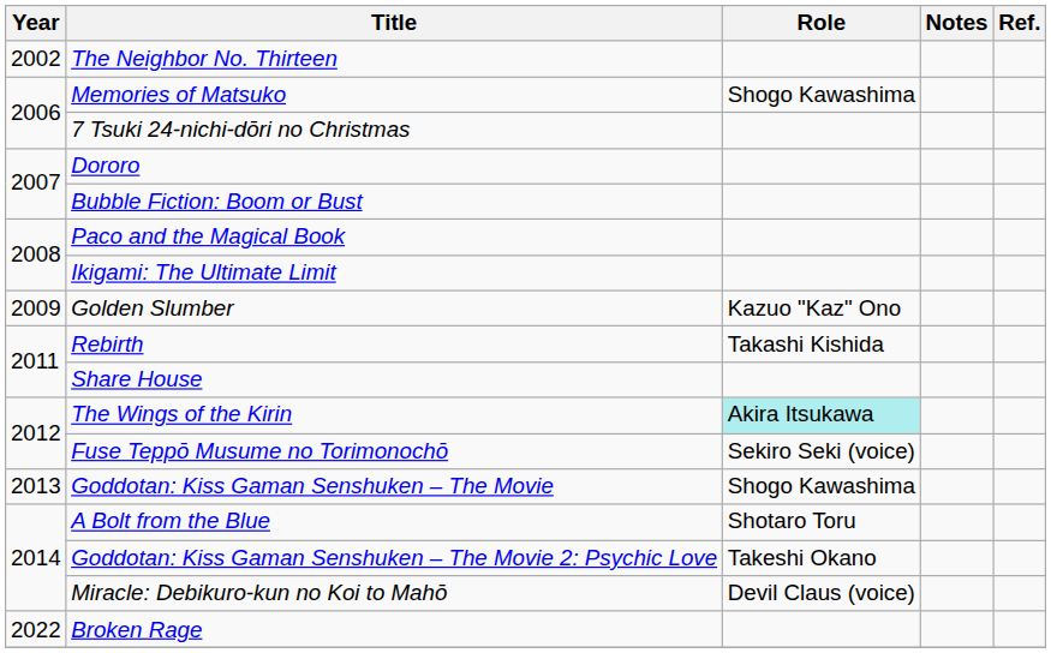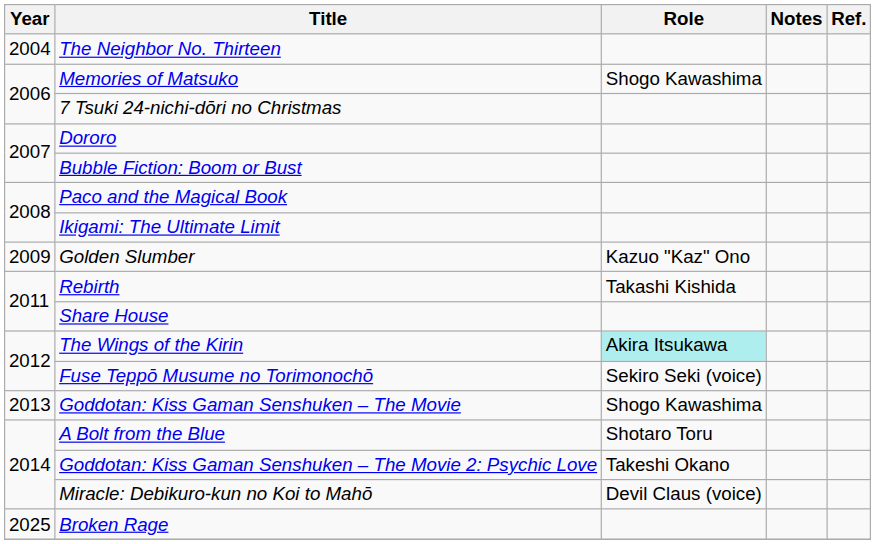The Neighbor No. Thirteen | Year: 2002 -> 2004
Broken Rage | Year: 2022 -> 2025
